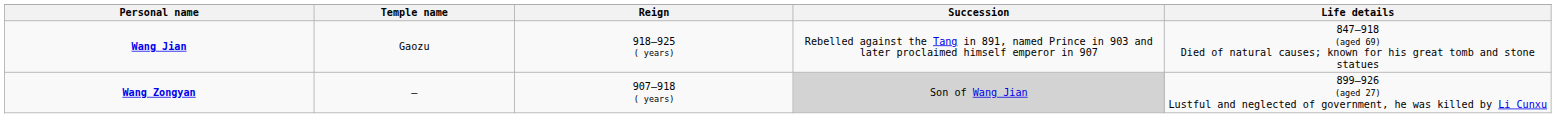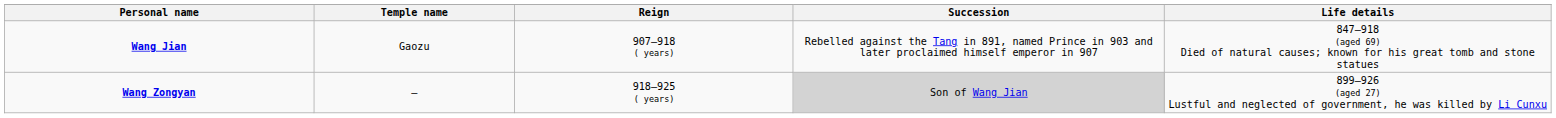Wang Jian | Reign: 918–925 ( years) -> 907–918 ( years)
Wang Zongyan | Reign: 907–918 ( years) -> 918–925 ( years)
